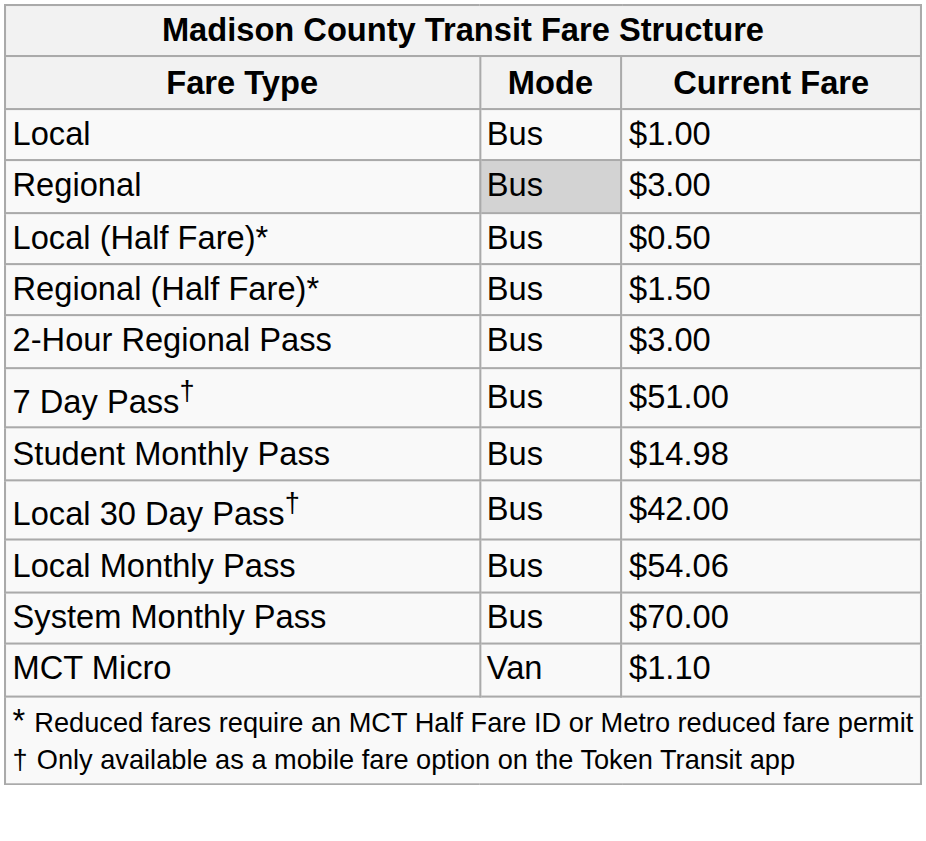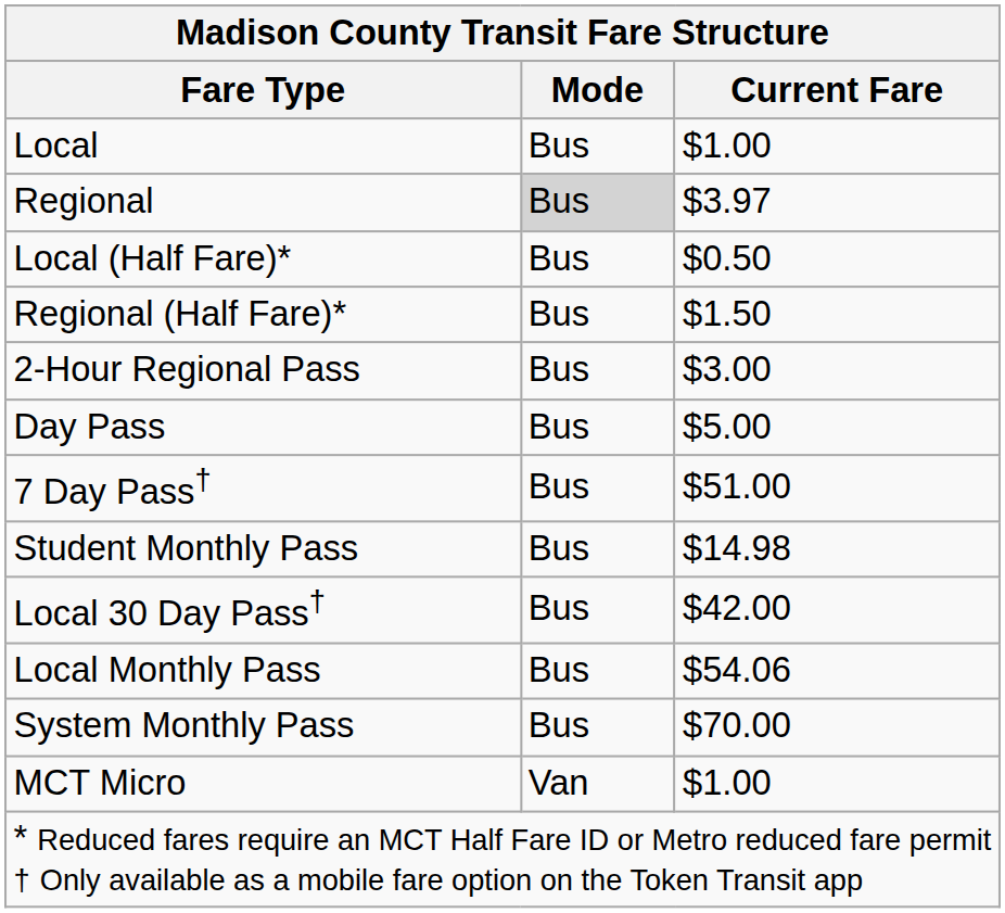Regional | Current Fare: $3.00 -> $3.97
+ row: Day Pass | Bus | $5.00
MCT Micro | Current Fare: $1.10 -> $1.00
